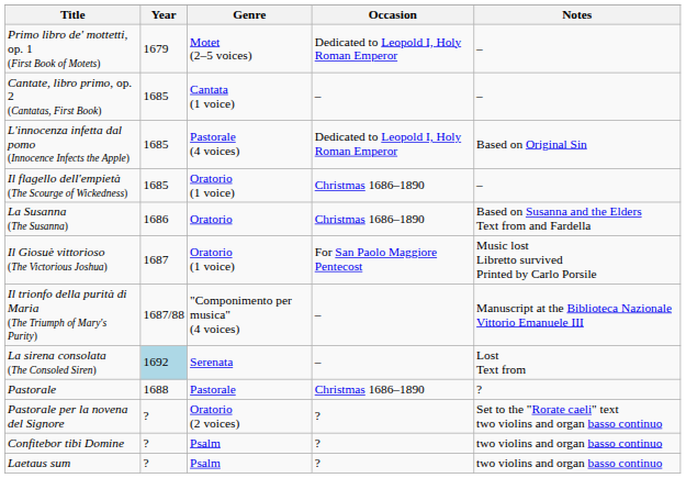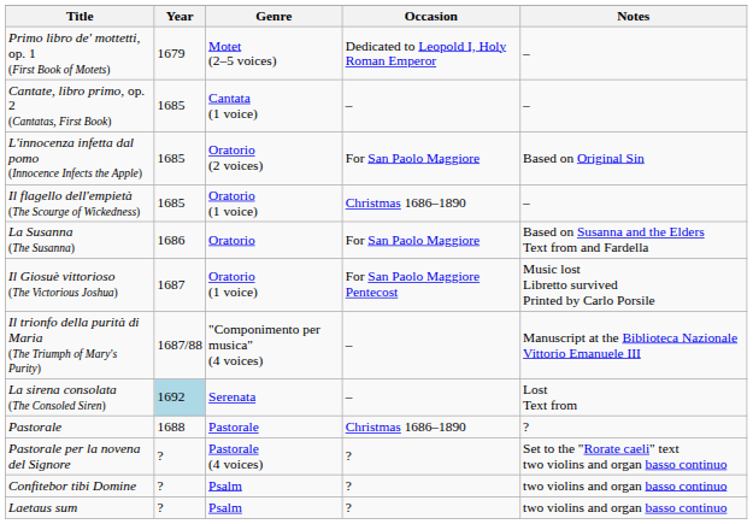L'innocenza infetta dal pomo (Innocence Infects the Apple) | Genre: Pastorale (4 voices) -> Oratorio (2 voices)
L'innocenza infetta dal pomo (Innocence Infects the Apple) | Occasion: Dedicated to Leopold I, Holy Roman Emperor -> For San Paolo Maggiore
La Susanna (The Susanna) | Occasion: Christmas 1686–1890 -> For San Paolo Maggiore
Pastorale per la novena del Signore | Genre: Oratorio (2 voices) -> Pastorale (4 voices)
